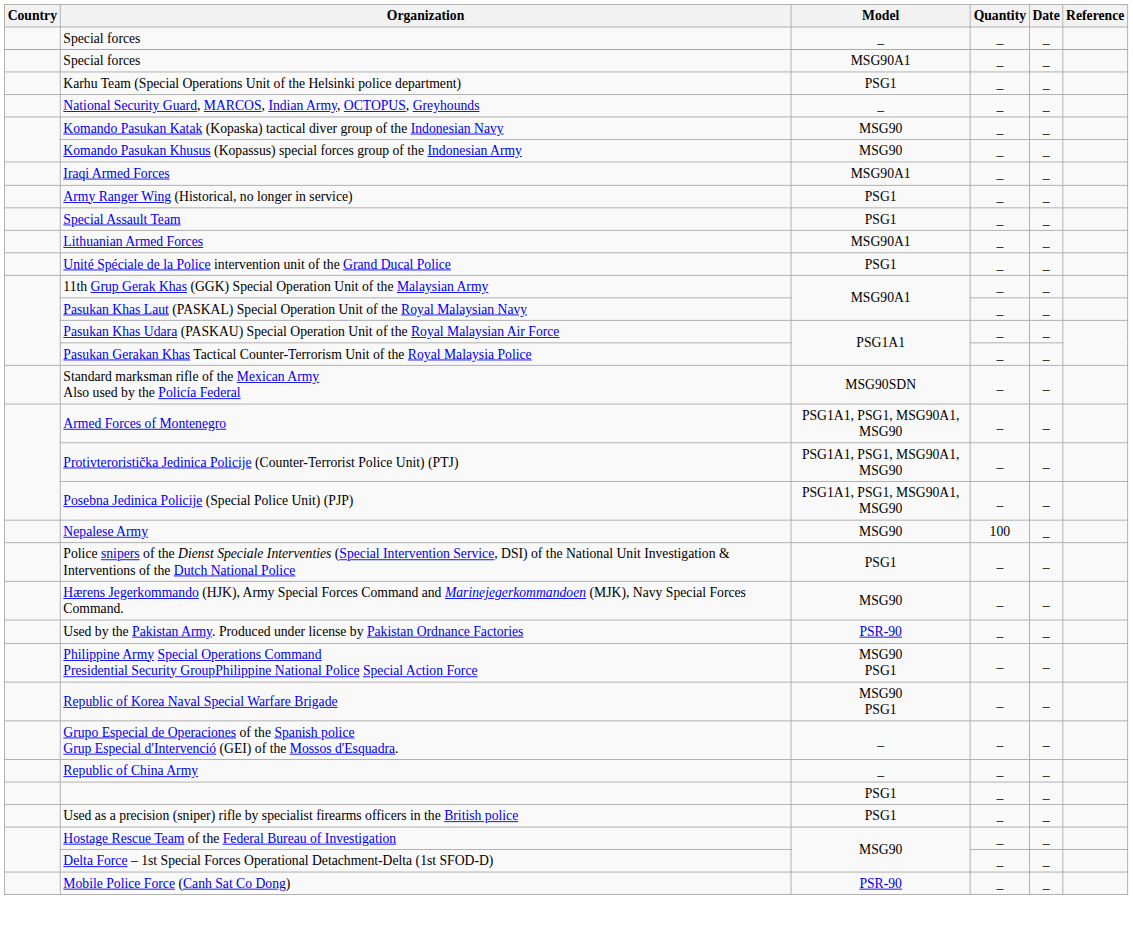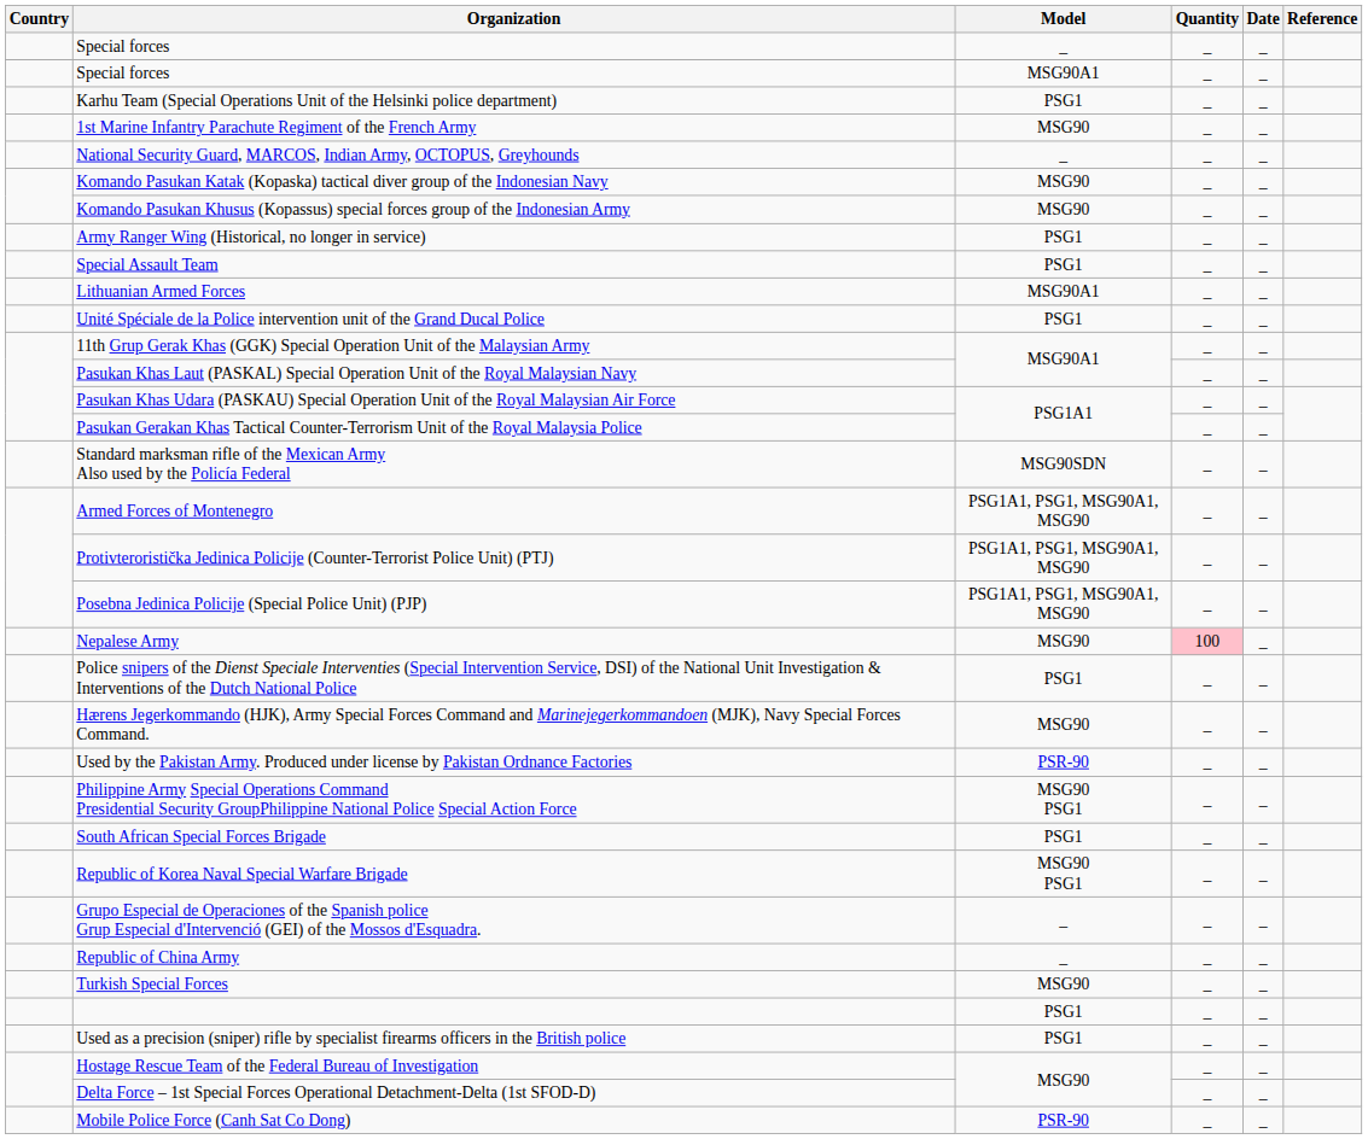+ row: 1st Marine Infantry Parachute Regiment of the French Army | MSG90 | _ | _
- row: Iraqi Armed Forces | MSG90A1 | _ | _
Nepalese Army | Quantity: no background -> pink background
+ row: South African Special Forces Brigade | PSG1 | _ | _
+ row: Turkish Special Forces | MSG90 | _ | _
